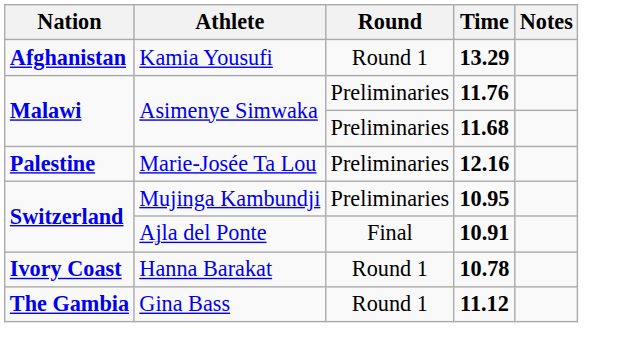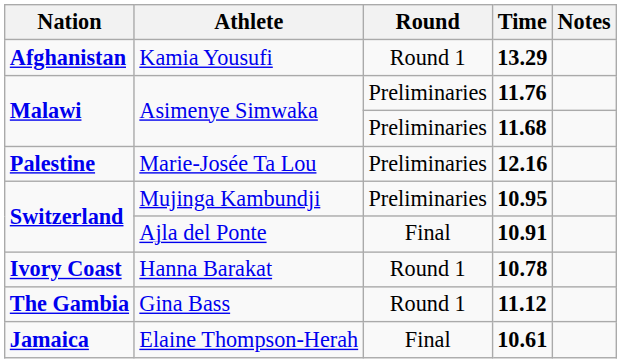+ row: Jamaica | Elaine Thompson-Herah | Final | 10.61
